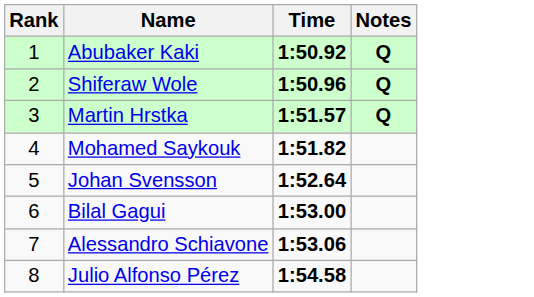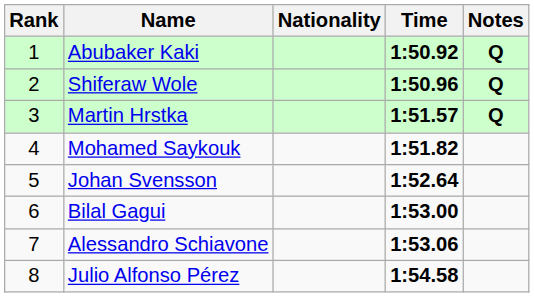+ column: Nationality
